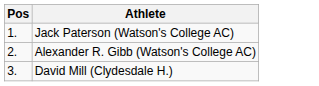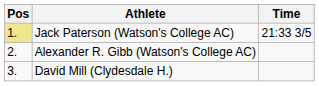+ column: Time | 21:33 3/5
Jack Paterson (Watson's College AC) | Pos: no background -> khaki background
